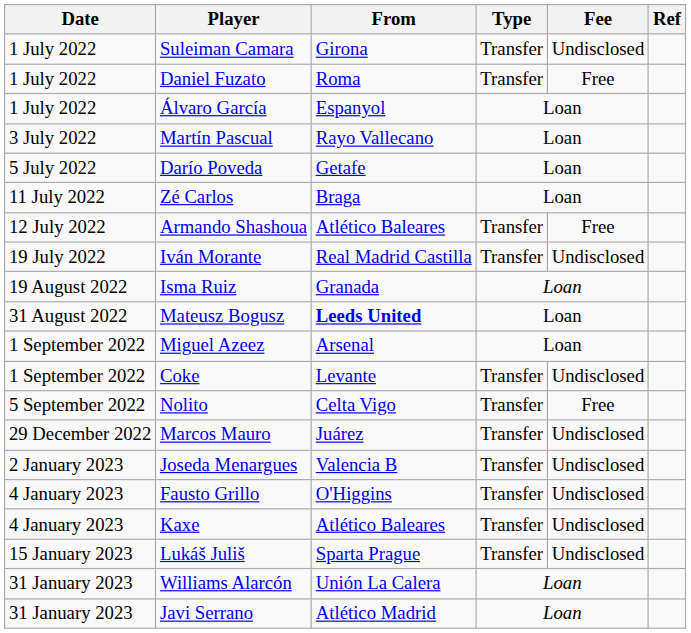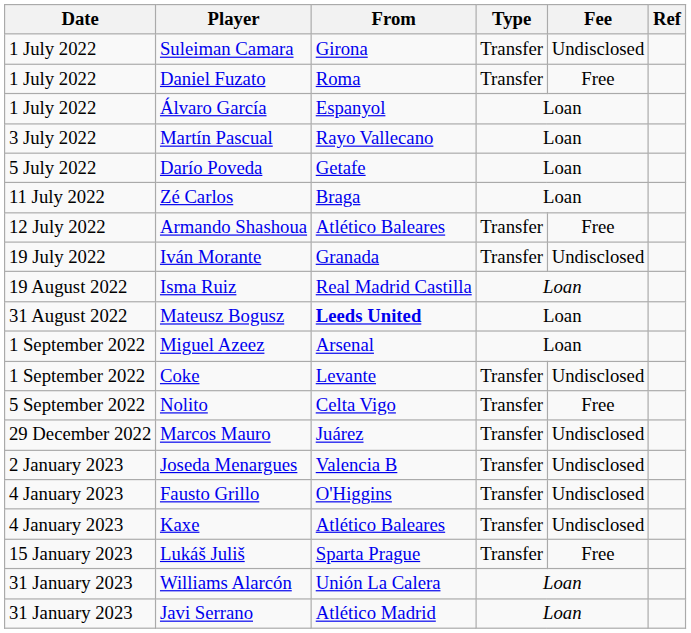Iván Morante | From: Real Madrid Castilla -> Granada
Isma Ruiz | From: Granada -> Real Madrid Castilla
Lukáš Juliš | Fee: Undisclosed -> Free
